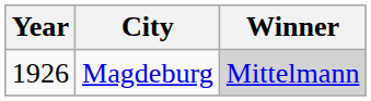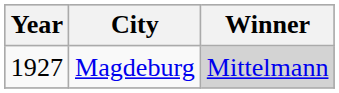Magdeburg | Year: 1926 -> 1927
